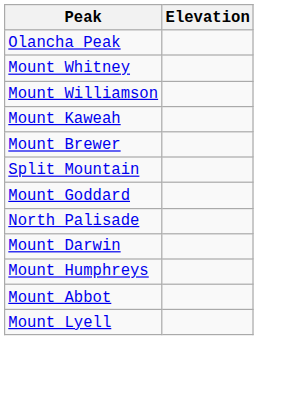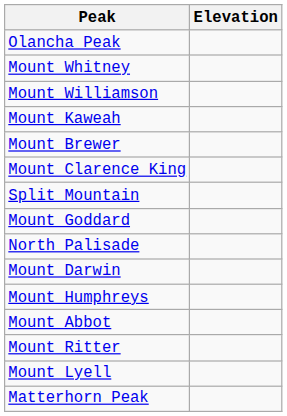+ row: Mount Clarence King
+ row: Mount Ritter
+ row: Matterhorn Peak
